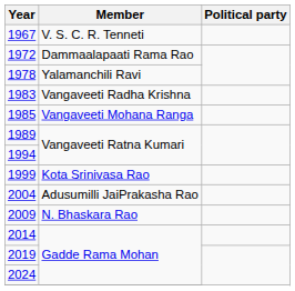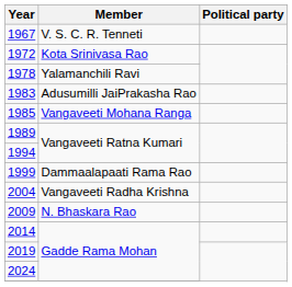1972 | Member: Dammaalapaati Rama Rao -> Kota Srinivasa Rao
1983 | Member: Vangaveeti Radha Krishna -> Adusumilli JaiPrakasha Rao
1999 | Member: Kota Srinivasa Rao -> Dammaalapaati Rama Rao
2004 | Member: Adusumilli JaiPrakasha Rao -> Vangaveeti Radha Krishna
